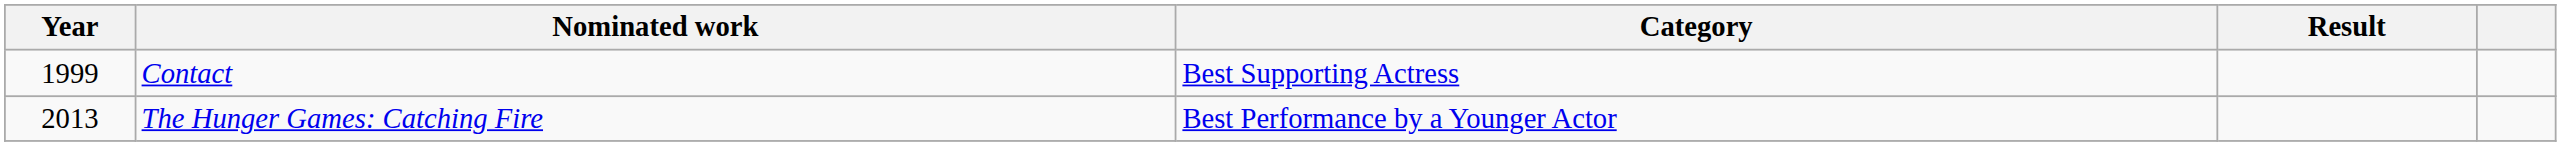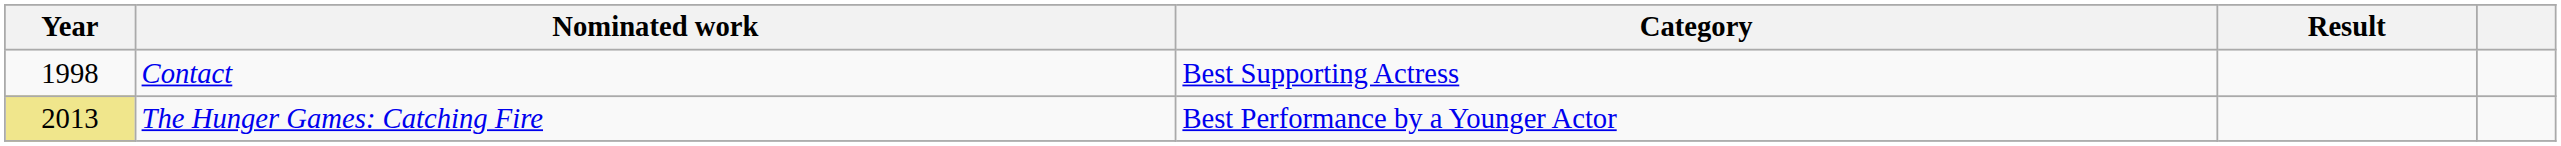Contact | Year: 1999 -> 1998
The Hunger Games: Catching Fire | Year: no background -> khaki background
